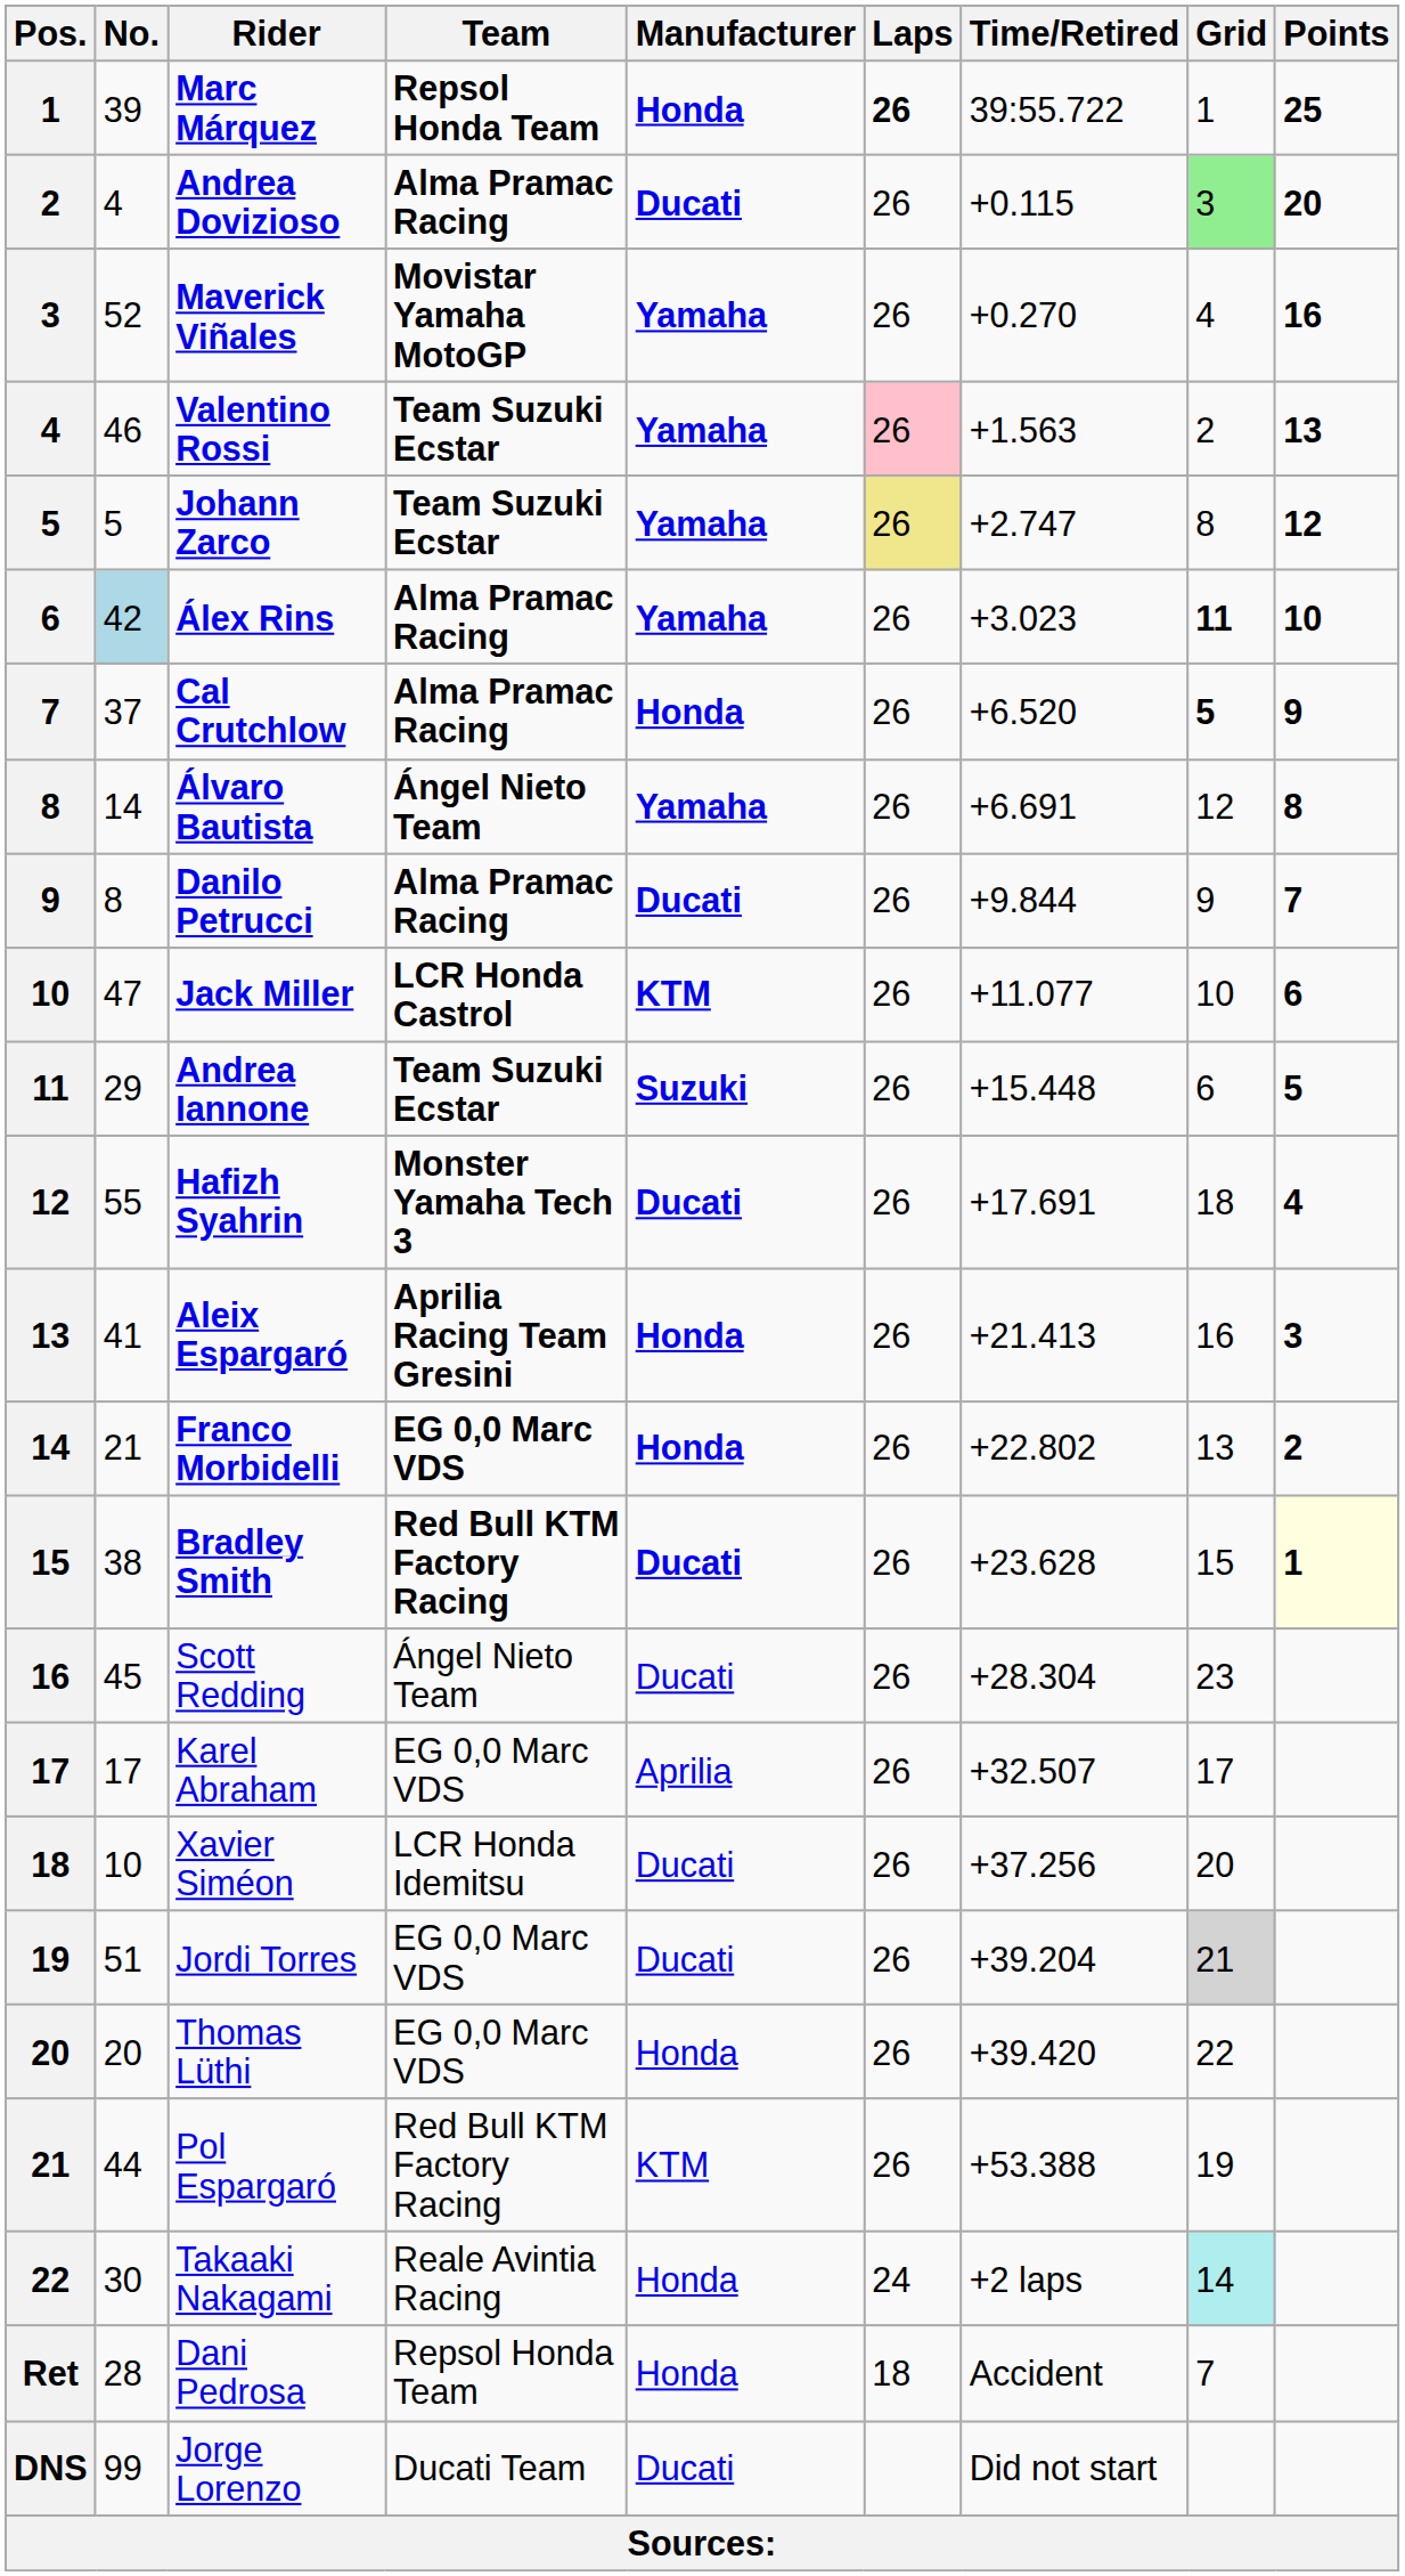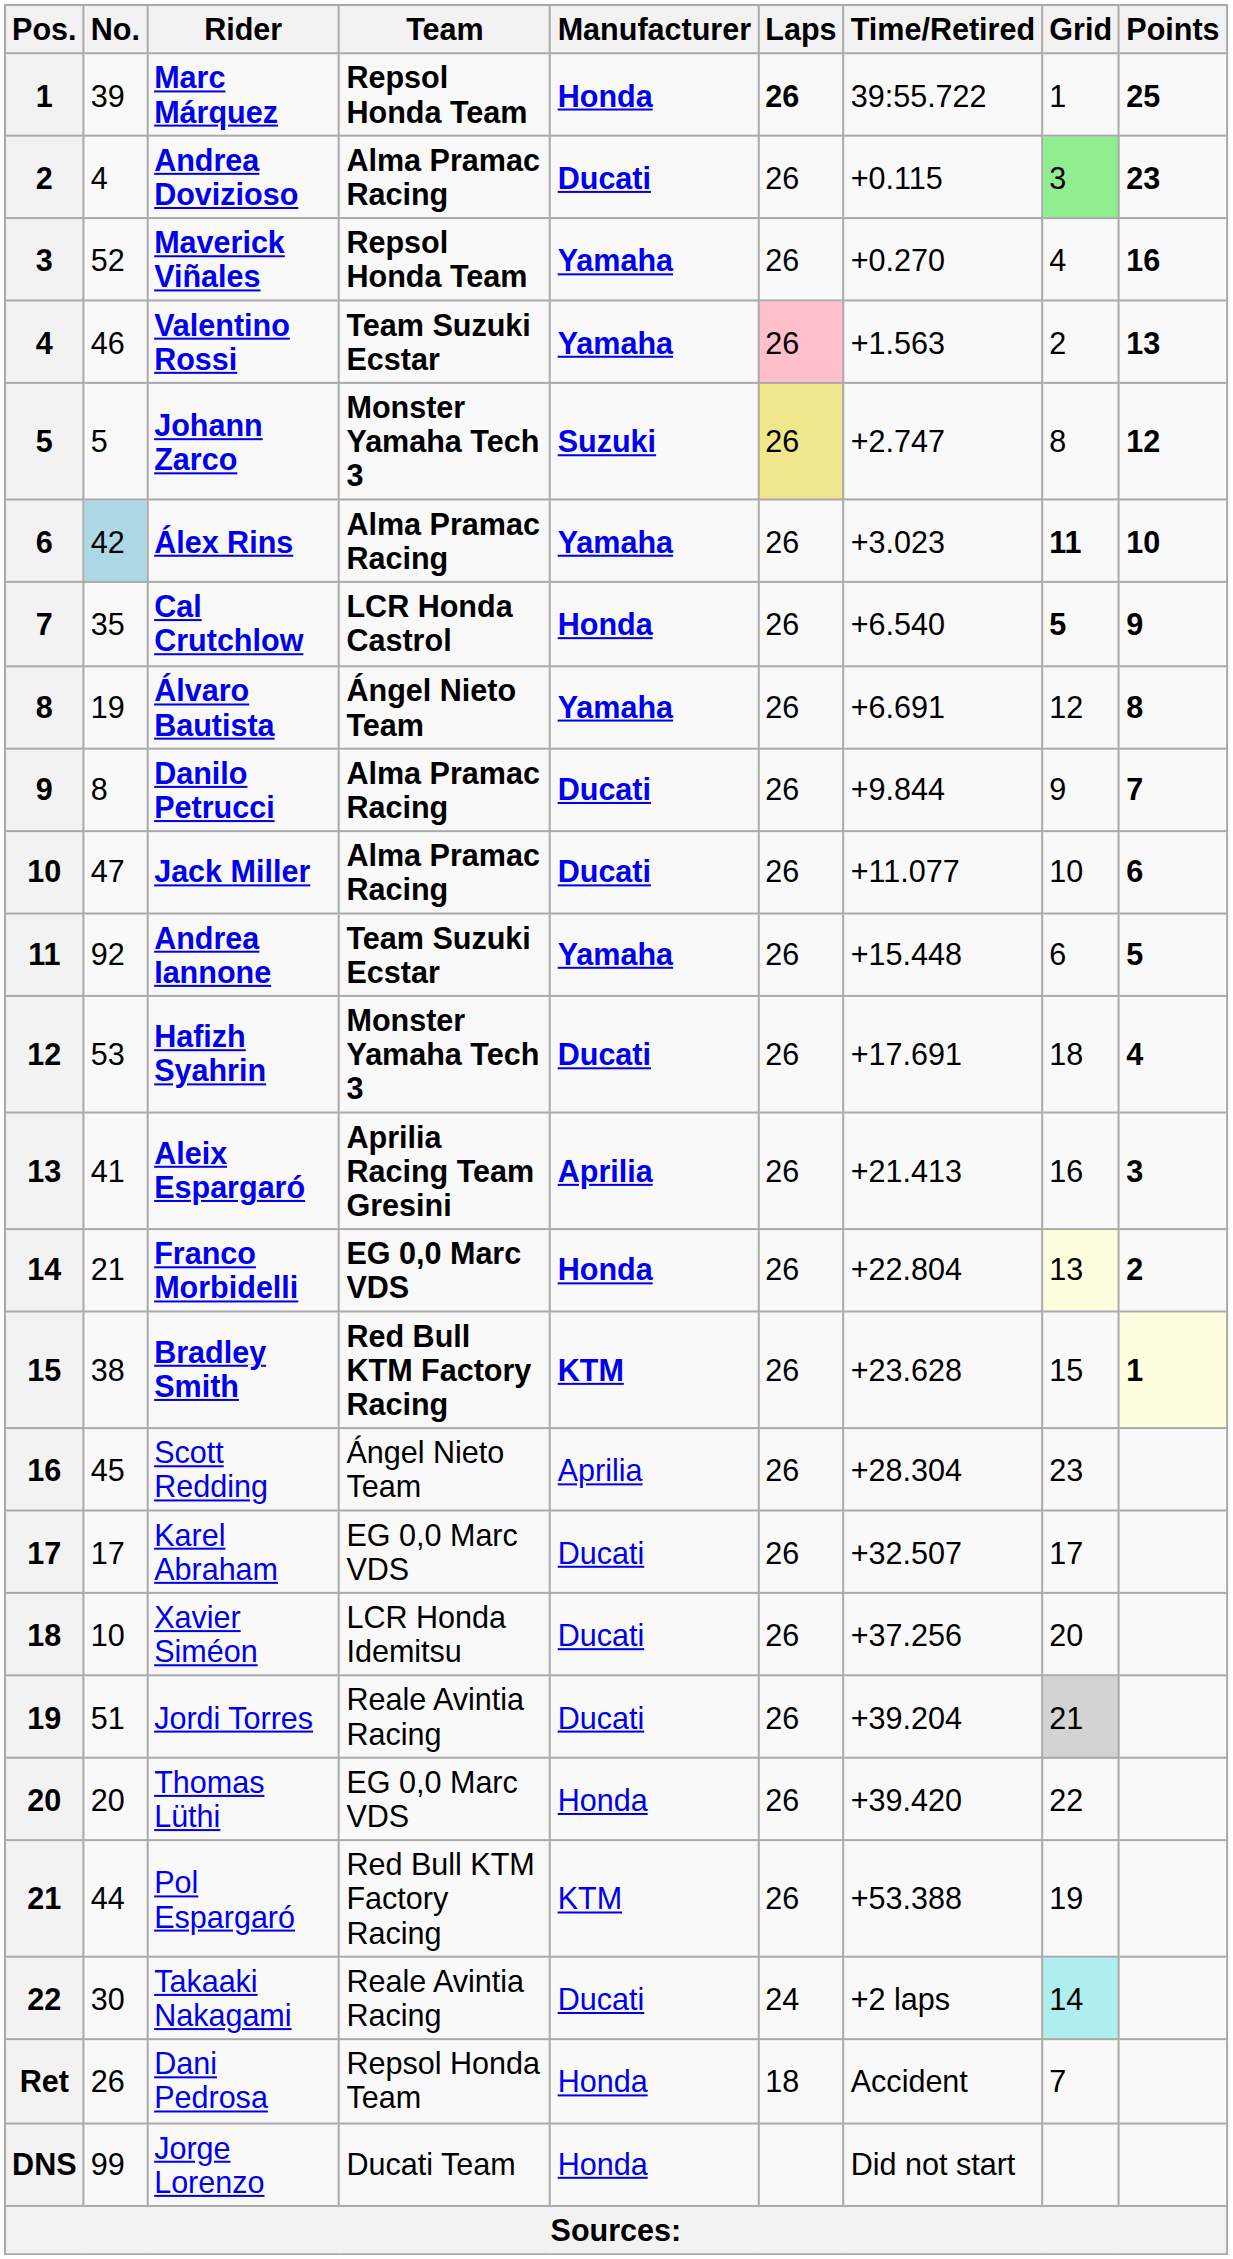Andrea Dovizioso | Points: 20 -> 23
Maverick Viñales | Team: Movistar Yamaha MotoGP -> Repsol Honda Team
Johann Zarco | Team: Team Suzuki Ecstar -> Monster Yamaha Tech 3
Johann Zarco | Manufacturer: Yamaha -> Suzuki
Cal Crutchlow | No.: 37 -> 35
Cal Crutchlow | Team: Alma Pramac Racing -> LCR Honda Castrol
Cal Crutchlow | Time/Retired: +6.520 -> +6.540
Álvaro Bautista | No.: 14 -> 19
Jack Miller | Team: LCR Honda Castrol -> Alma Pramac Racing
Jack Miller | Manufacturer: KTM -> Ducati
Andrea Iannone | No.: 29 -> 92
Andrea Iannone | Manufacturer: Suzuki -> Yamaha
Hafizh Syahrin | No.: 55 -> 53
Aleix Espargaró | Manufacturer: Honda -> Aprilia
Franco Morbidelli | Time/Retired: +22.802 -> +22.804
Franco Morbidelli | Grid: no background -> lightyellow background
Bradley Smith | Manufacturer: Ducati -> KTM
Scott Redding | Manufacturer: Ducati -> Aprilia
Karel Abraham | Manufacturer: Aprilia -> Ducati
Jordi Torres | Team: EG 0,0 Marc VDS -> Reale Avintia Racing
Takaaki Nakagami | Manufacturer: Honda -> Ducati
Dani Pedrosa | No.: 28 -> 26
Jorge Lorenzo | Manufacturer: Ducati -> Honda
